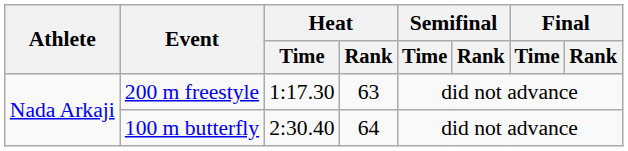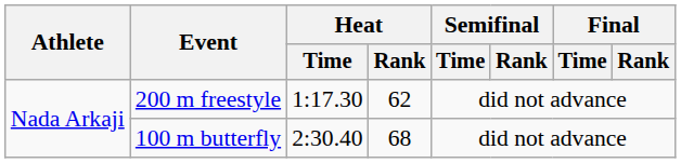200 m freestyle | Heat / Rank: 63 -> 62
100 m butterfly | Heat / Rank: 64 -> 68
